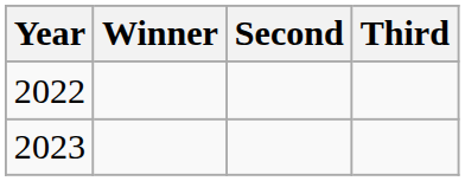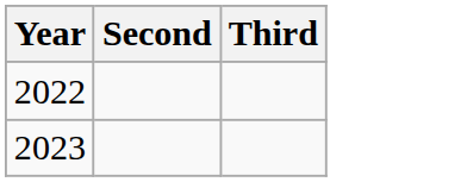- column: Winner
